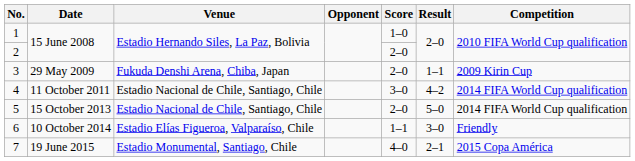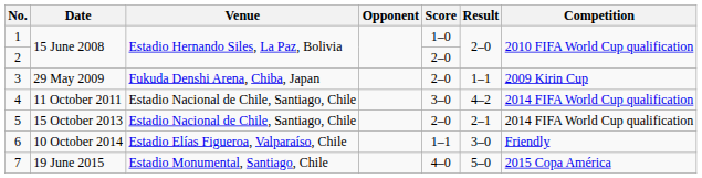5 | Result: 5–0 -> 2–1
7 | Result: 2–1 -> 5–0
